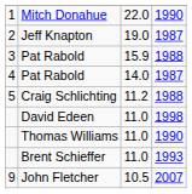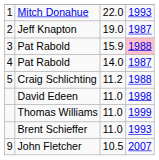Mitch Donahue | column 4: 1990 -> 1993
3 / Pat Rabold | column 4: no background -> pink background
Thomas Williams | column 4: 1990 -> 1999
